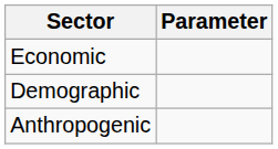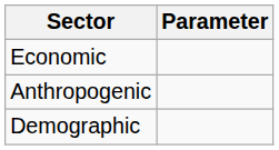rows swapped: Demographic <-> Anthropogenic
